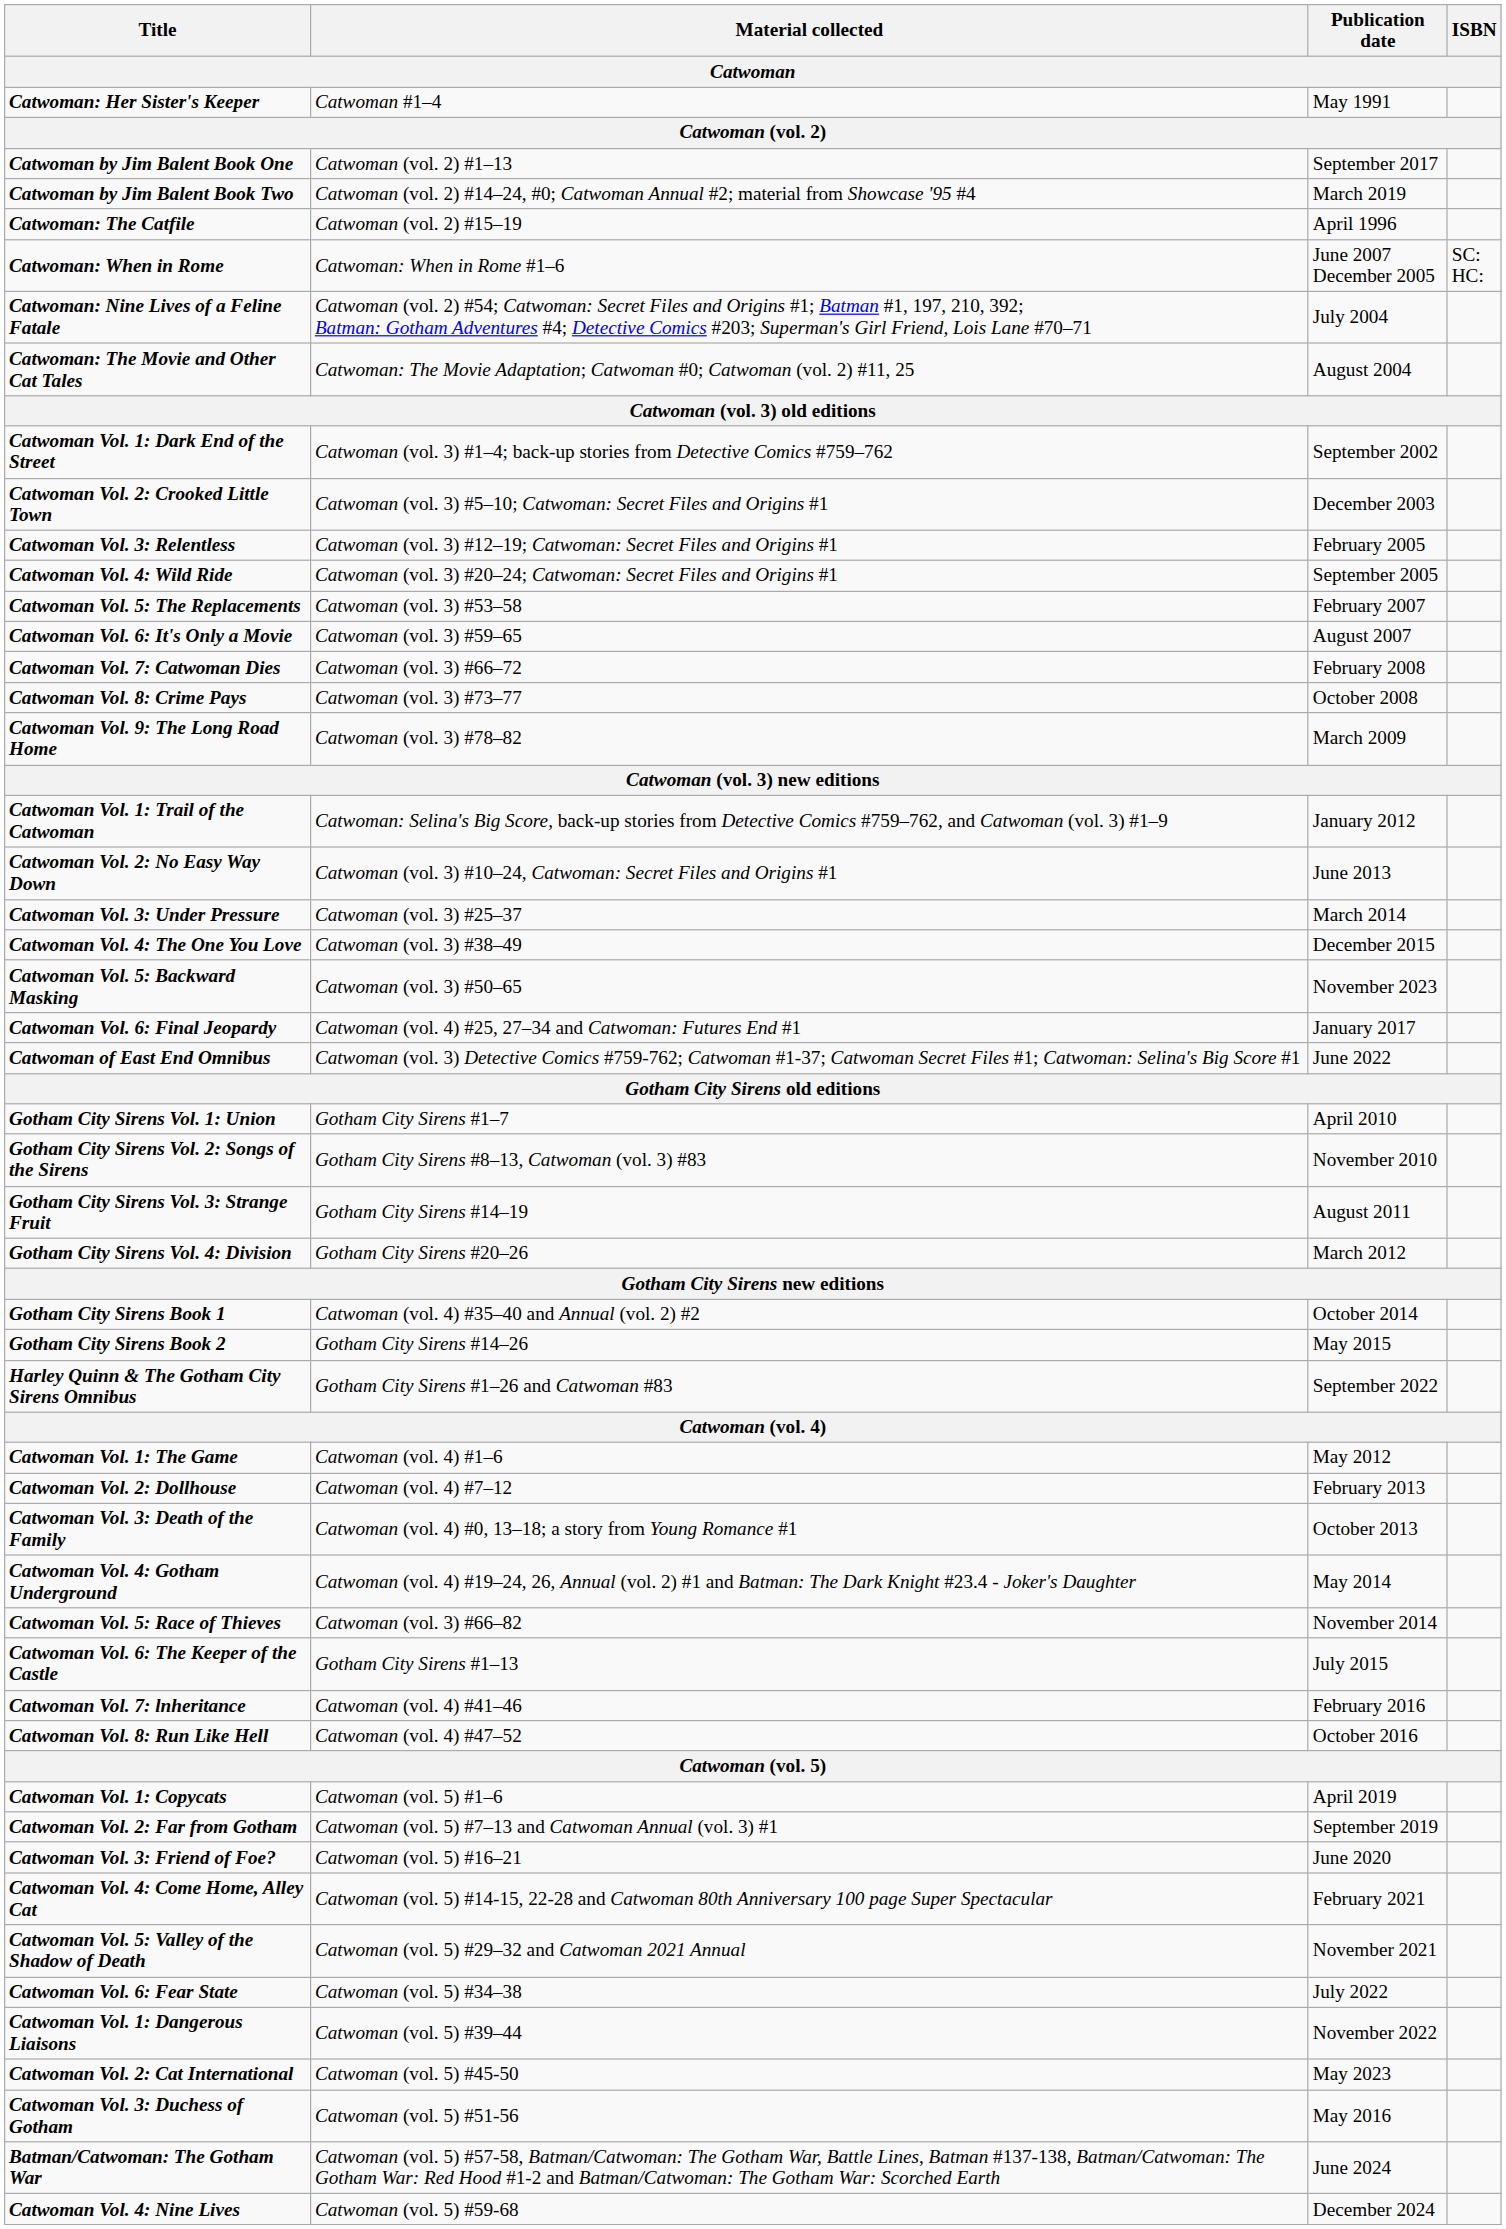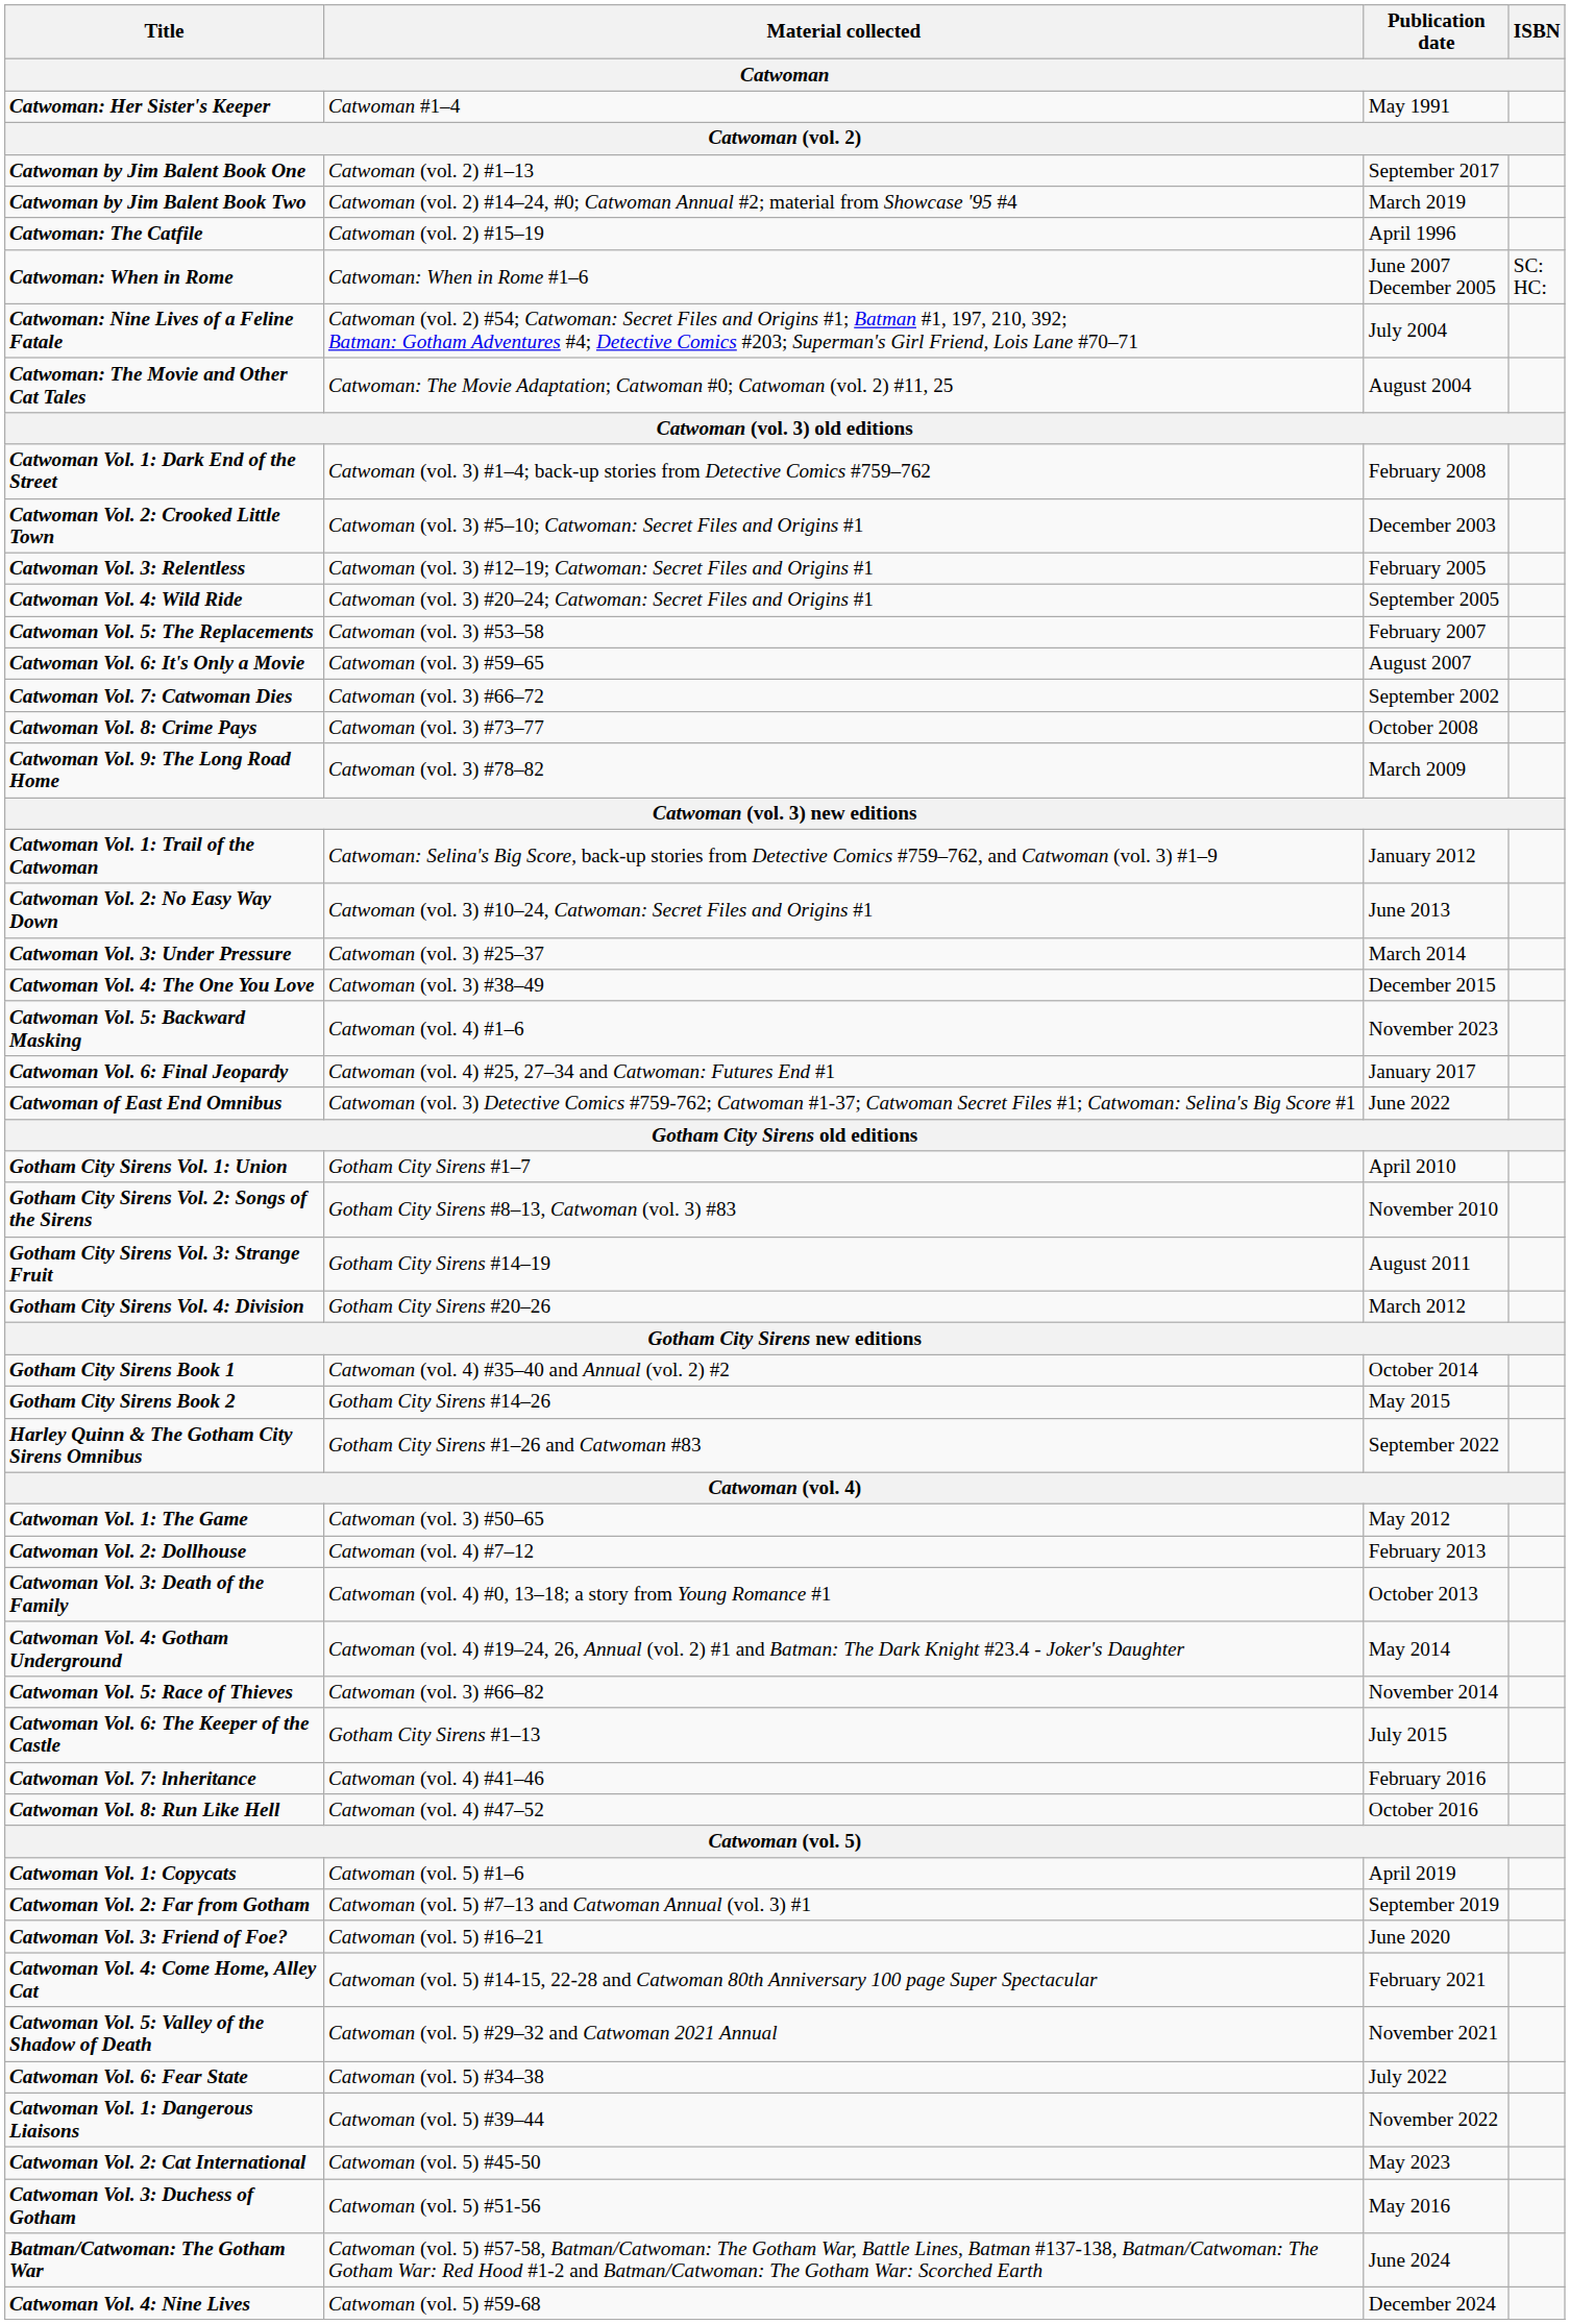Catwoman Vol. 1: Dark End of the Street | Publication date / Catwoman: September 2002 -> February 2008
Catwoman Vol. 7: Catwoman Dies | Publication date / Catwoman: February 2008 -> September 2002
Catwoman Vol. 5: Backward Masking | Material collected / Catwoman: Catwoman (vol. 3) #50–65 -> Catwoman (vol. 4) #1–6
Catwoman Vol. 1: The Game | Material collected / Catwoman: Catwoman (vol. 4) #1–6 -> Catwoman (vol. 3) #50–65
